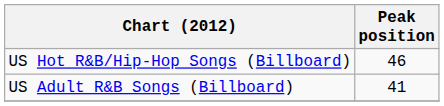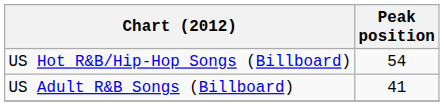US Hot R&B/Hip-Hop Songs (Billboard) | Peak position: 46 -> 54
